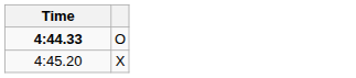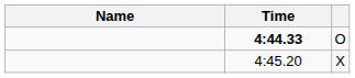+ column: Name
